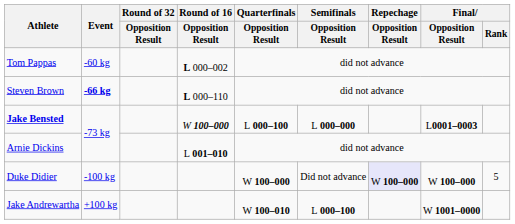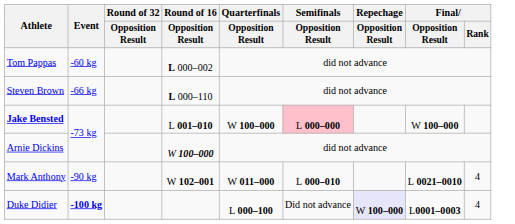Steven Brown | Event: bold -> normal
Jake Bensted | Round of 16 / Opposition Result: W 100–000 -> L 001–010
Jake Bensted | Quarterfinals / Opposition Result: L 000–100 -> W 100–000
Jake Bensted | Semifinals / Opposition Result: no background -> pink background
Jake Bensted | Final / Opposition Result: L0001–0003 -> W 100–000
Arnie Dickins | Round of 16 / Opposition Result: L 001–010 -> W 100–000
+ row: Mark Anthony | -90 kg | W 102–001 | W 011–000 | L 000–010 | L 0021–0010 | 4
Duke Didier | Event: normal -> bold
Duke Didier | Quarterfinals / Opposition Result: W 100–000 -> L 000–100
Duke Didier | Final / Opposition Result: W 100–000 -> L0001–0003
Duke Didier | Final / Rank: 5 -> 4
- row: Jake Andrewartha | +100 kg | W 100–010 | L 000–100 | W 1001–0000
